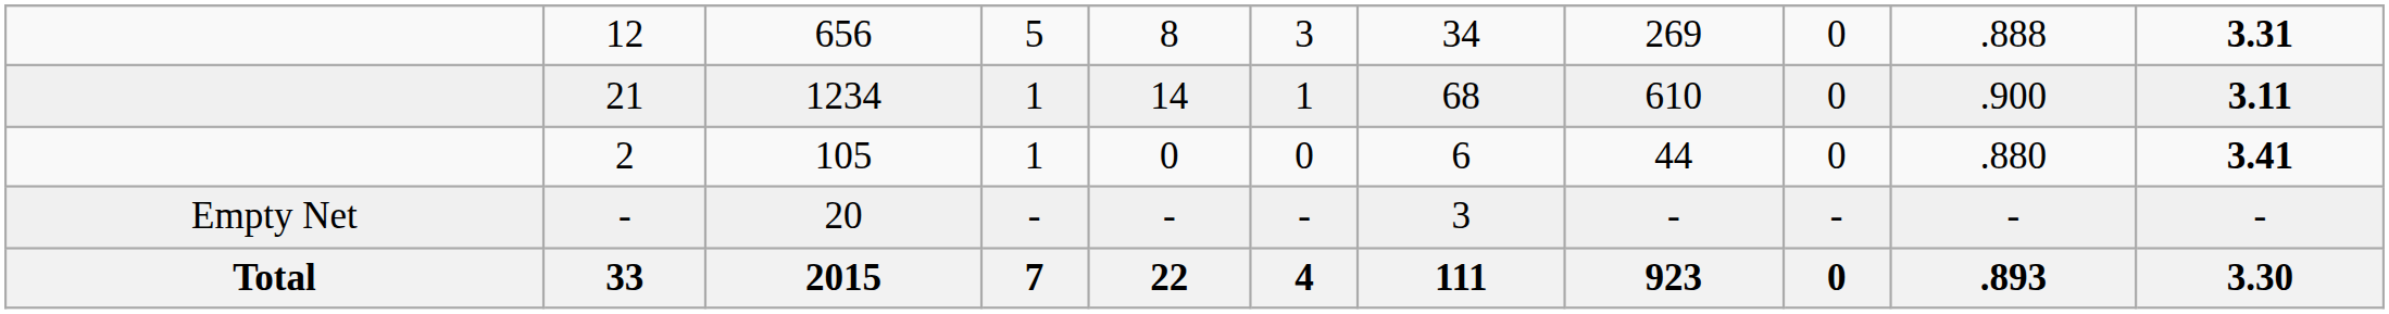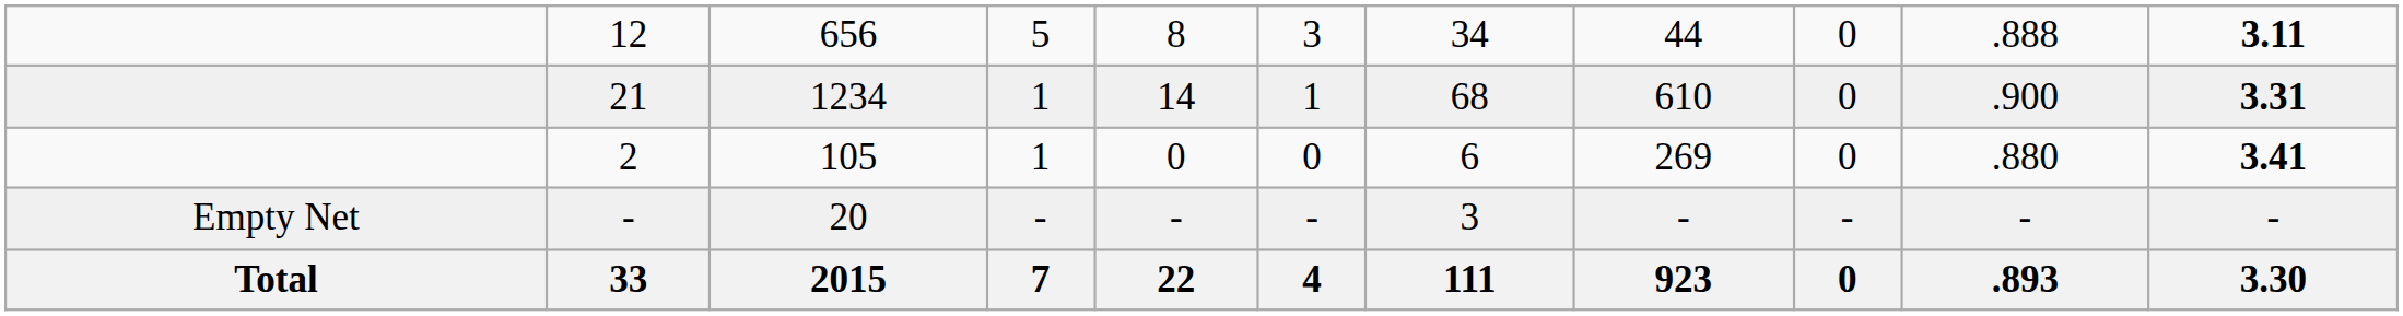12 | column 8: 269 -> 44
12 | column 11: 3.31 -> 3.11
21 | column 11: 3.11 -> 3.31
2 | column 8: 44 -> 269
